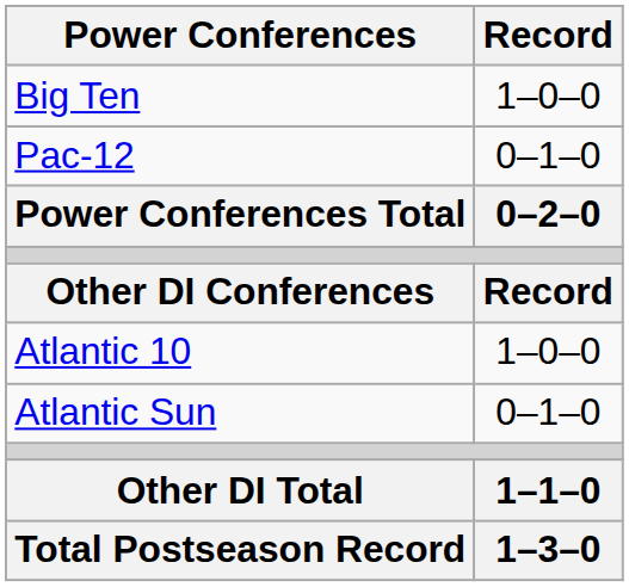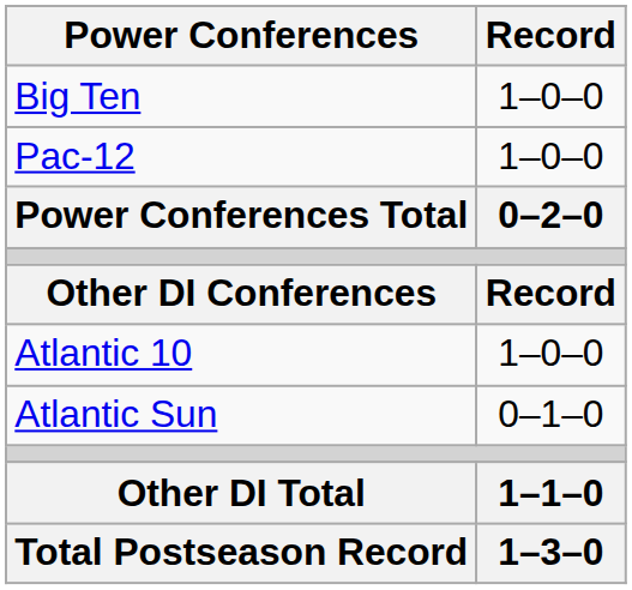Pac-12 | Record: 0–1–0 -> 1–0–0
